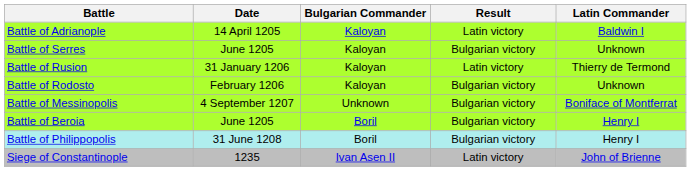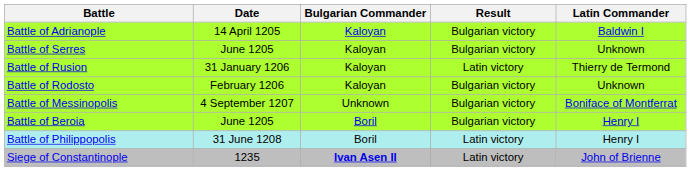Battle of Adrianople | Result: Latin victory -> Bulgarian victory
Battle of Philippopolis | Result: Bulgarian victory -> Latin victory
Siege of Constantinople | Bulgarian Commander: normal -> bold
